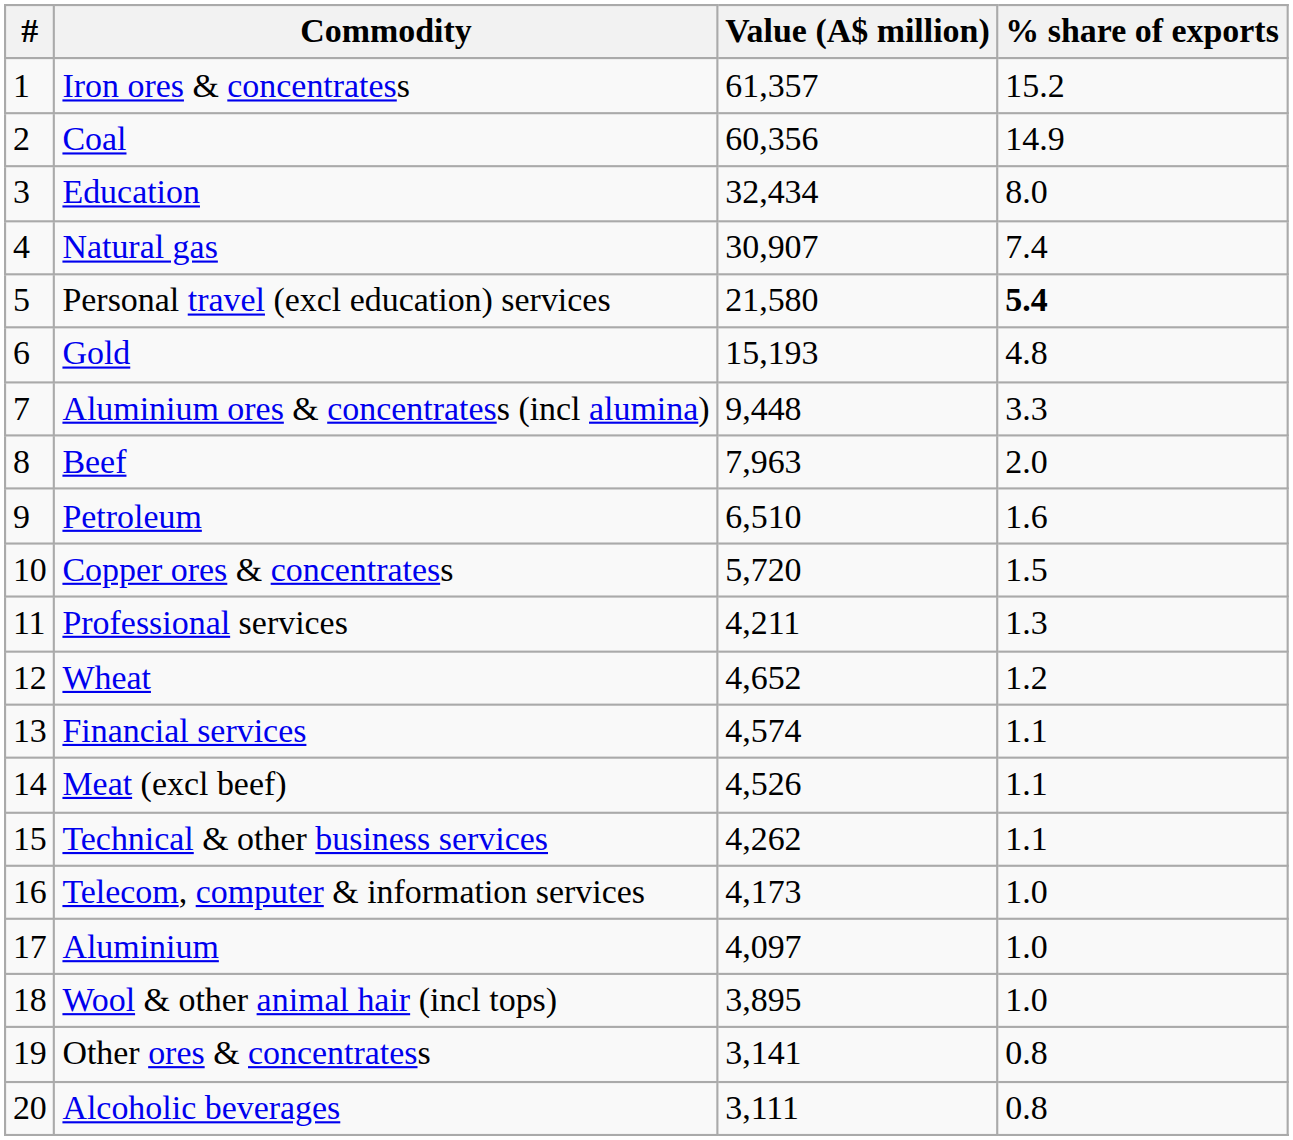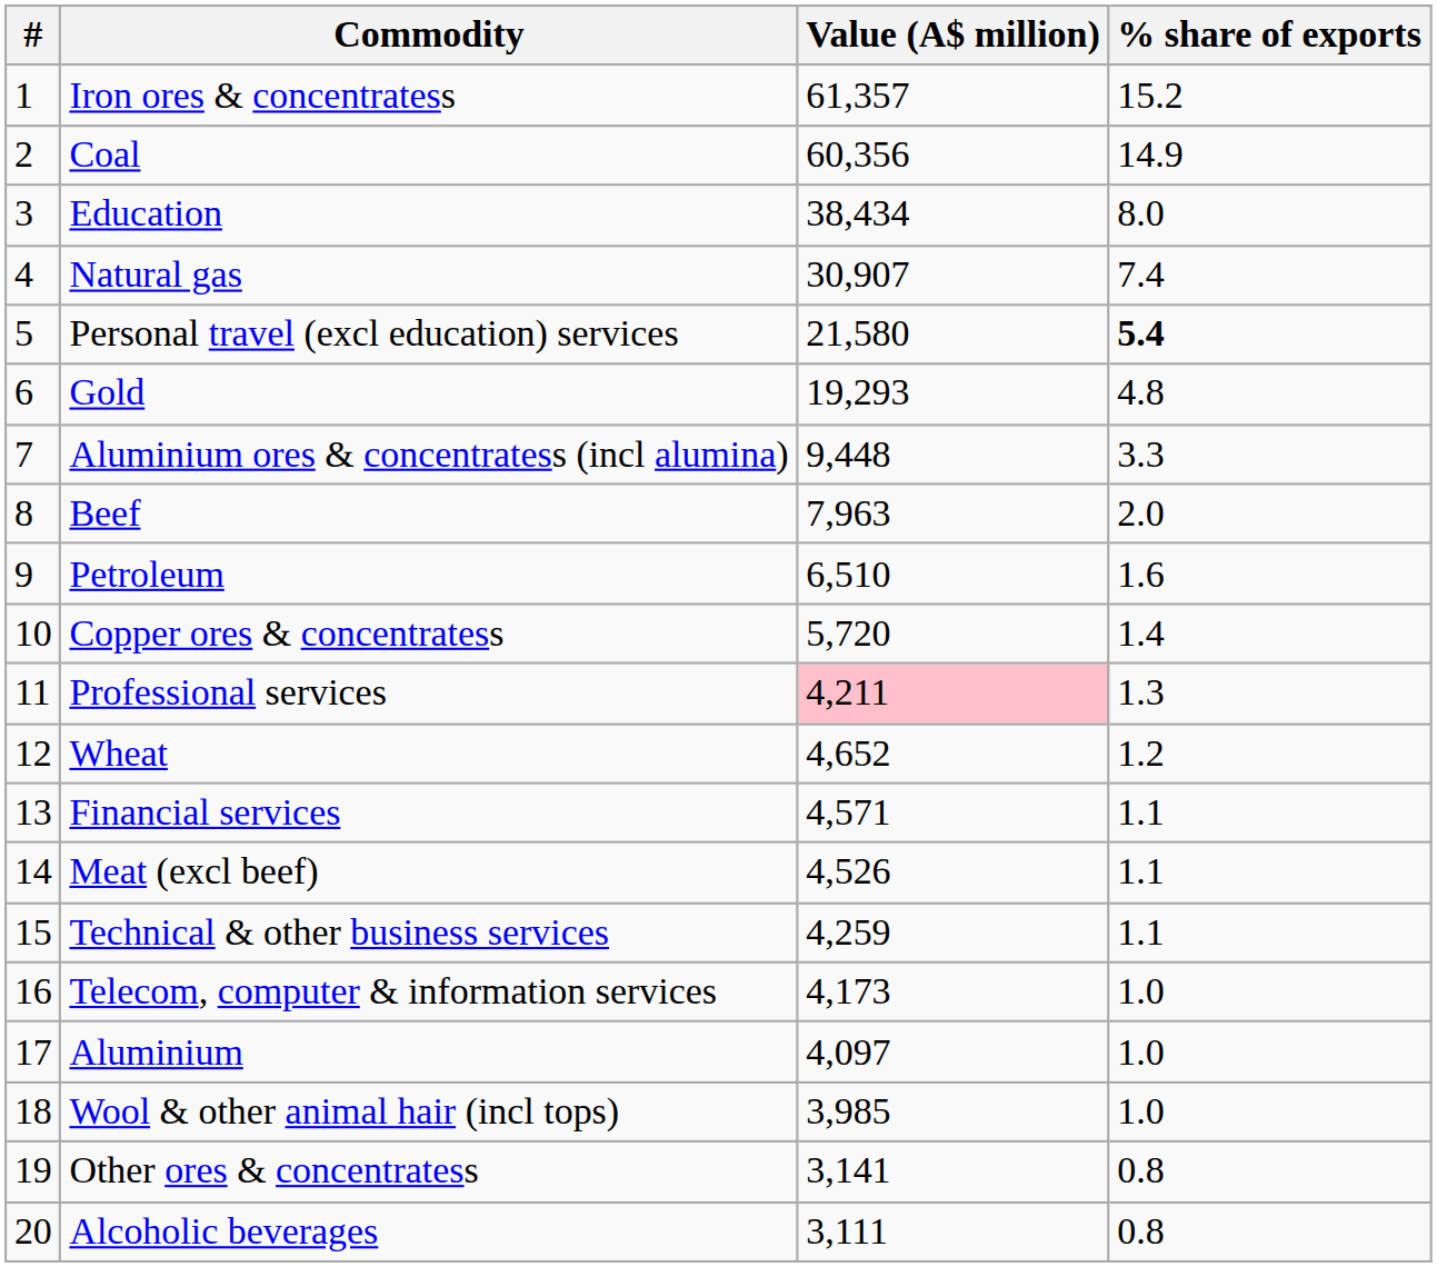Education | Value (A$ million): 32,434 -> 38,434
Gold | Value (A$ million): 15,193 -> 19,293
Copper ores & concentratess | % share of exports: 1.5 -> 1.4
Professional services | Value (A$ million): no background -> pink background
Financial services | Value (A$ million): 4,574 -> 4,571
Technical & other business services | Value (A$ million): 4,262 -> 4,259
Wool & other animal hair (incl tops) | Value (A$ million): 3,895 -> 3,985
